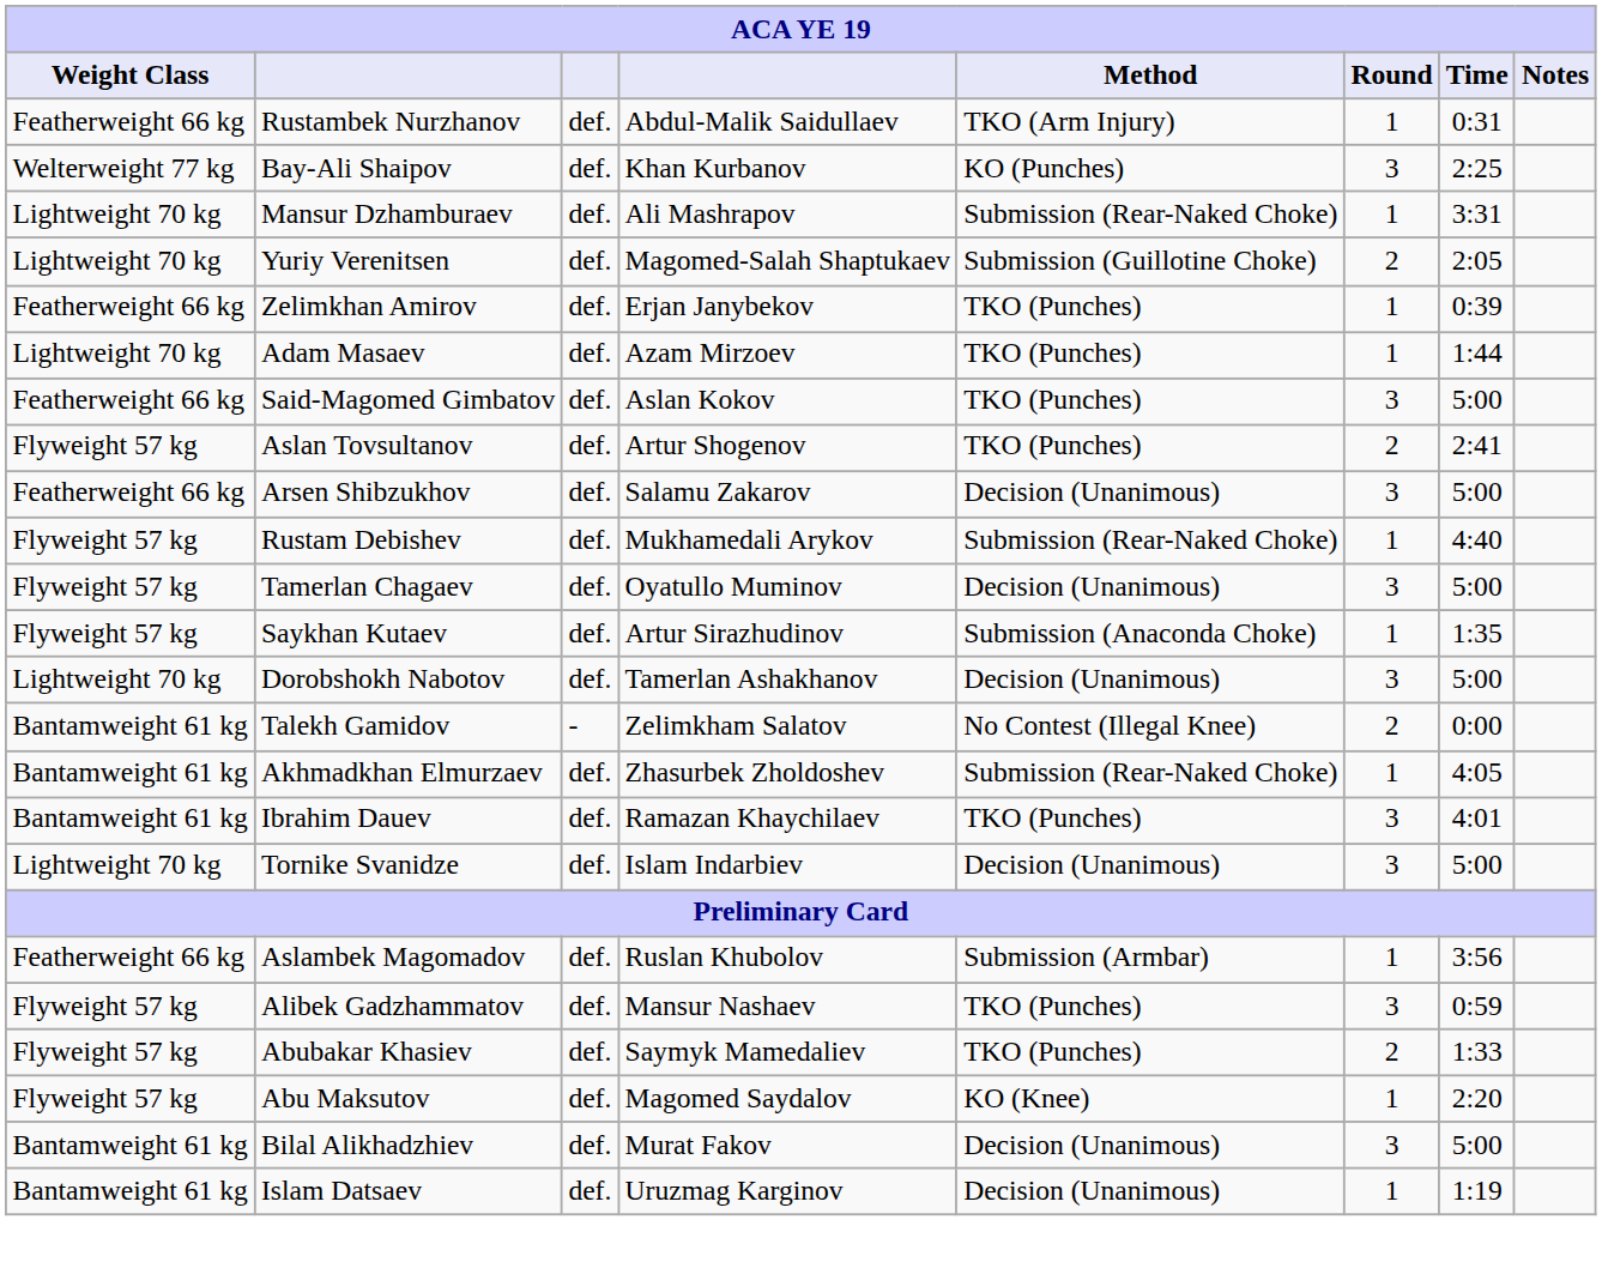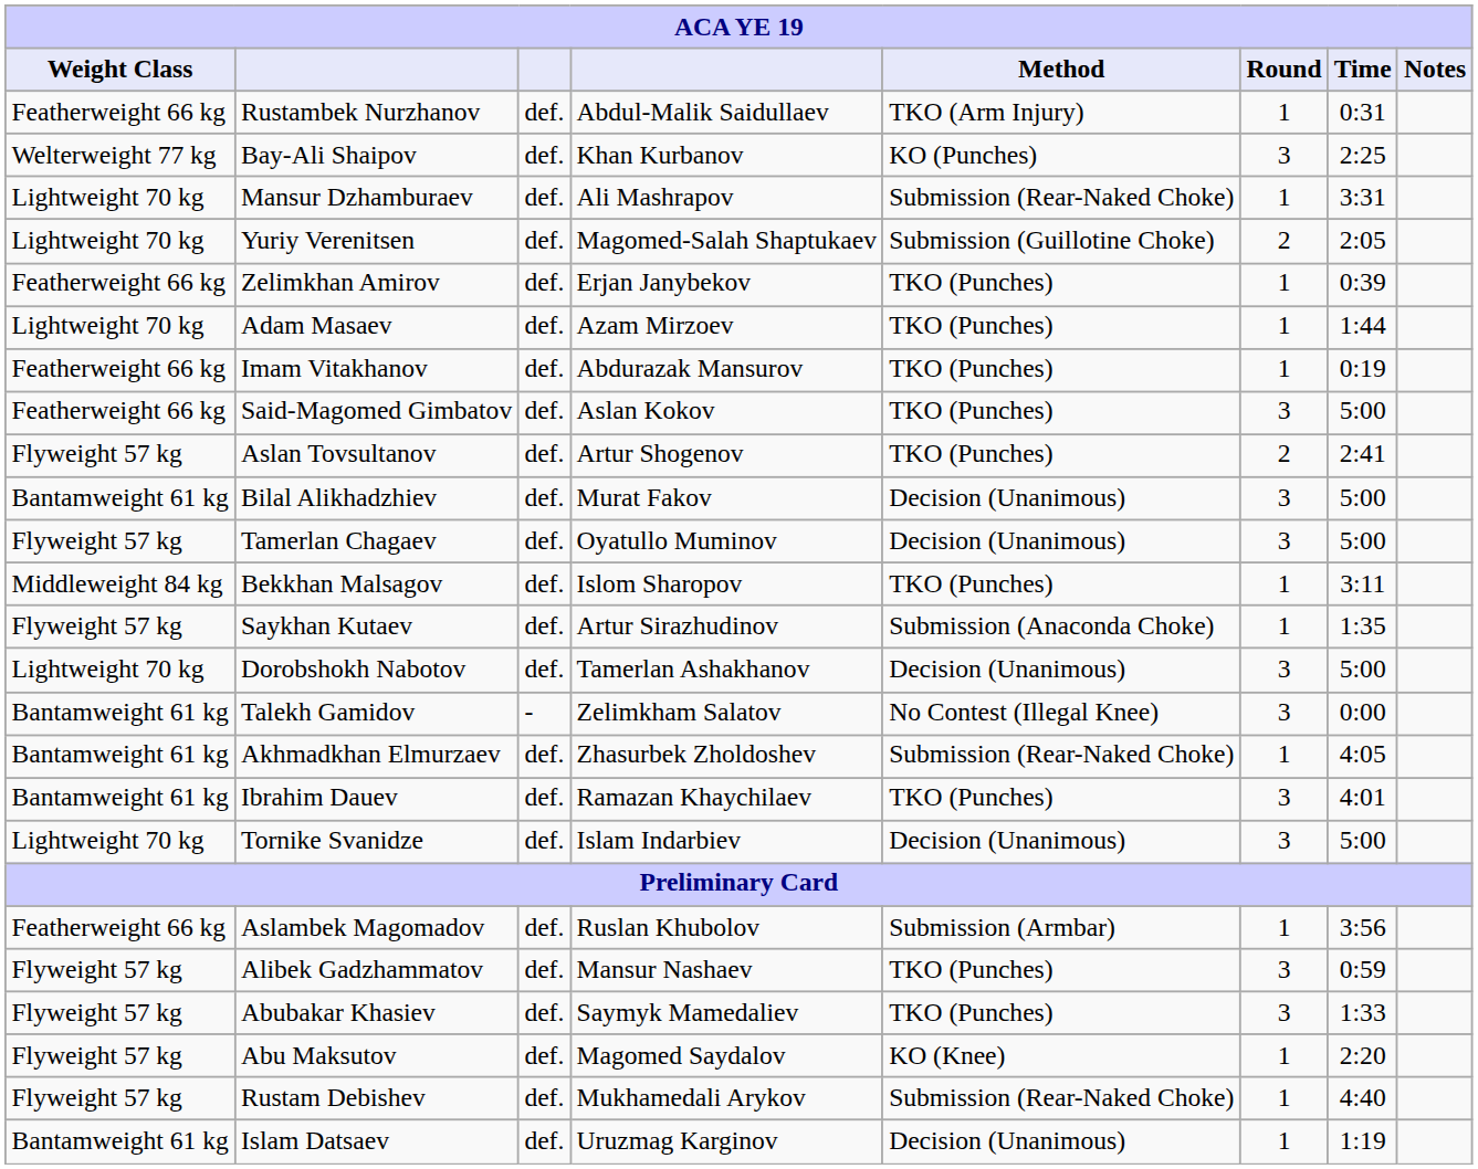+ row: Featherweight 66 kg | Imam Vitakhanov | def. | Abdurazak Mansurov | TKO (Punches) | 1 | 0:19
- row: Featherweight 66 kg | Arsen Shibzukhov | def. | Salamu Zakarov | Decision (Unanimous) | 3 | 5:00
rows swapped: Rustam Debishev <-> Bilal Alikhadzhiev
+ row: Middleweight 84 kg | Bekkhan Malsagov | def. | Islom Sharopov | TKO (Punches) | 1 | 3:11
Talekh Gamidov | Round: 2 -> 3
Abubakar Khasiev | Round: 2 -> 3
